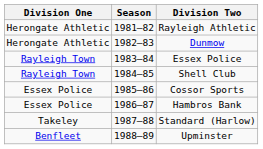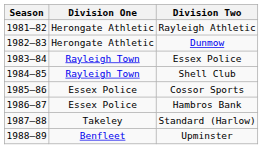columns swapped: Season <-> Division One
